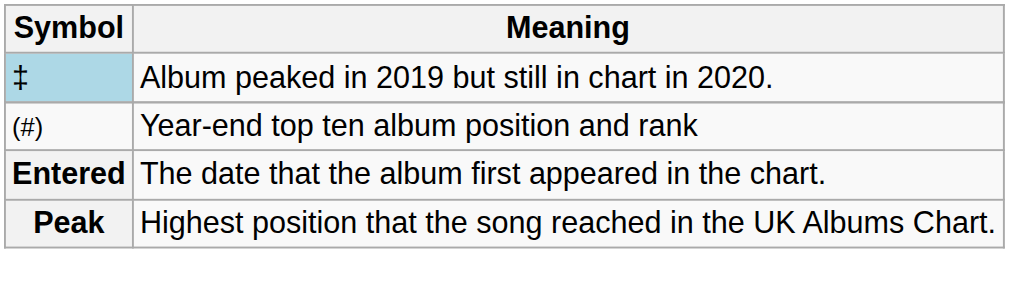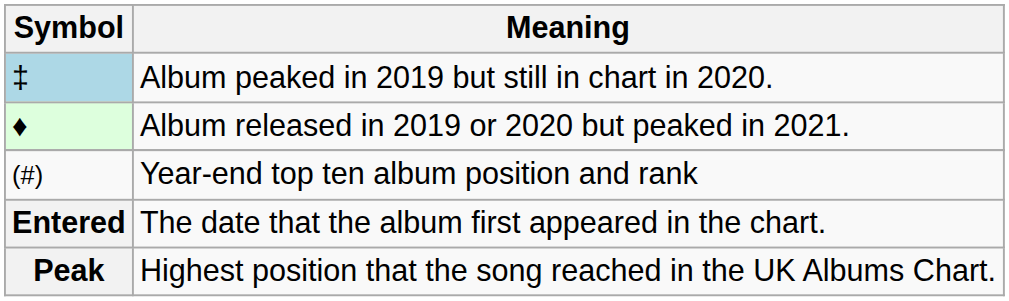+ row: ♦ | Album released in 2019 or 2020 but peaked in 2021.
